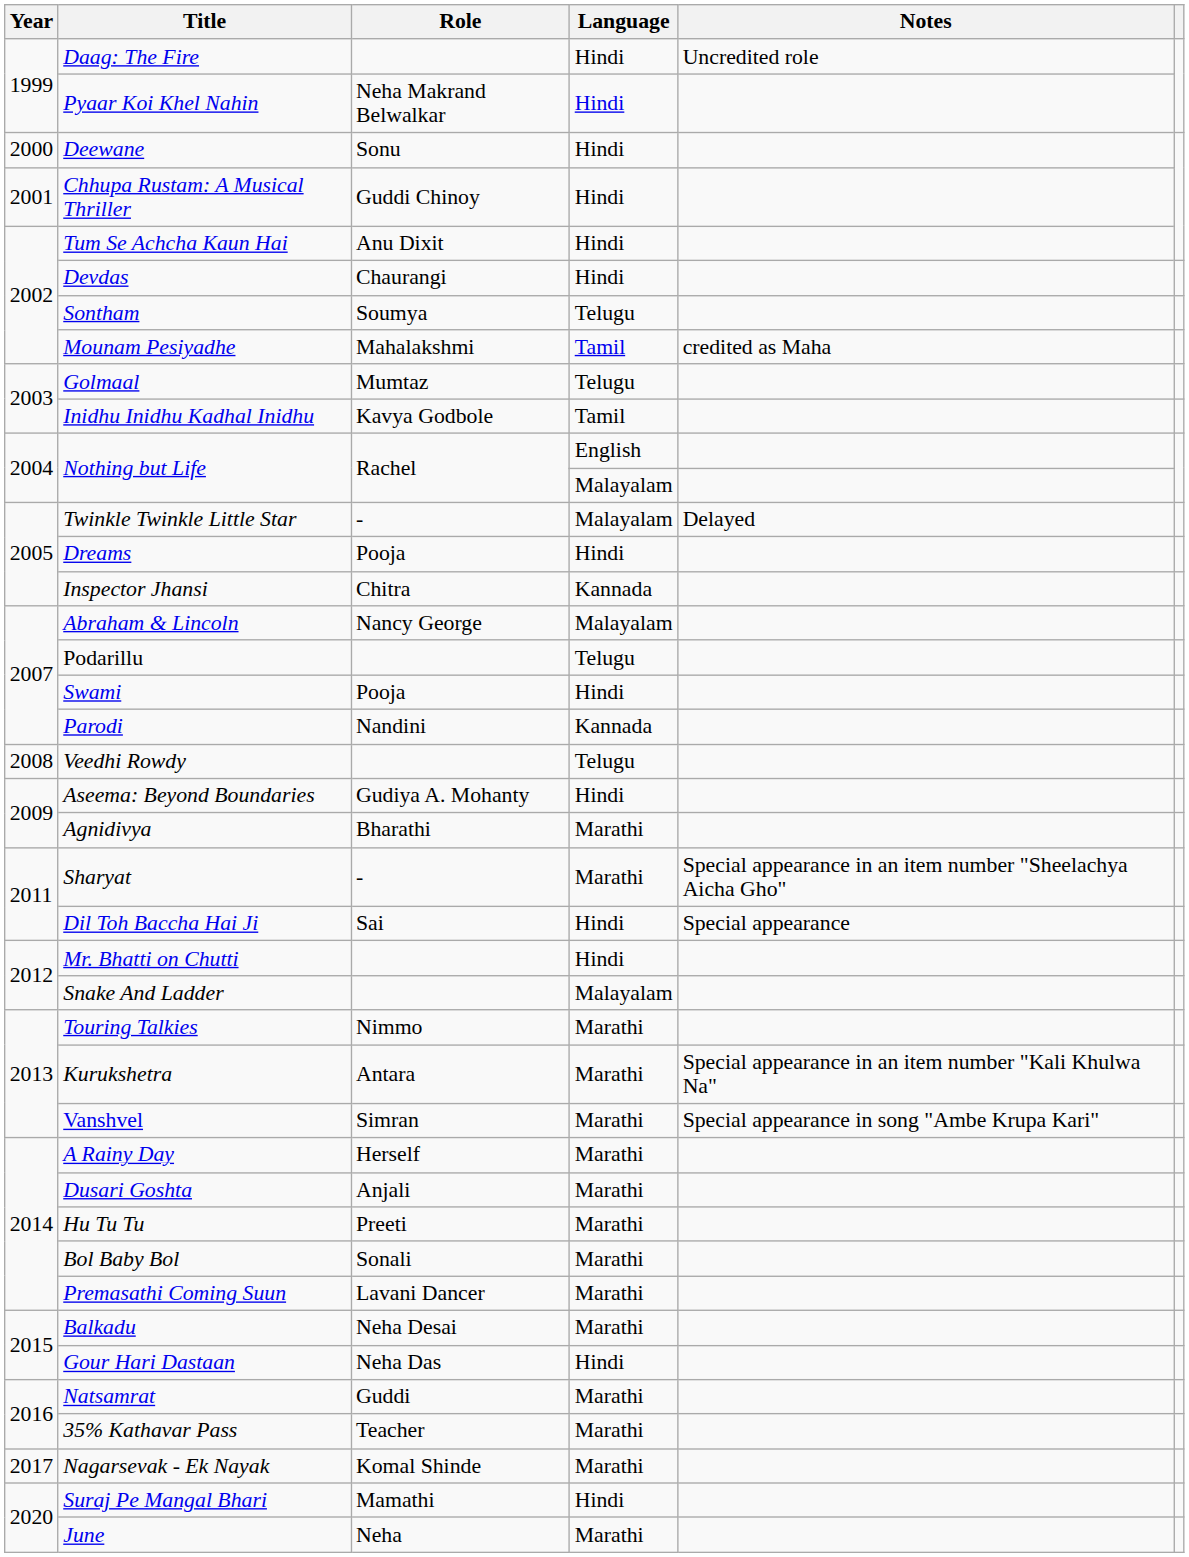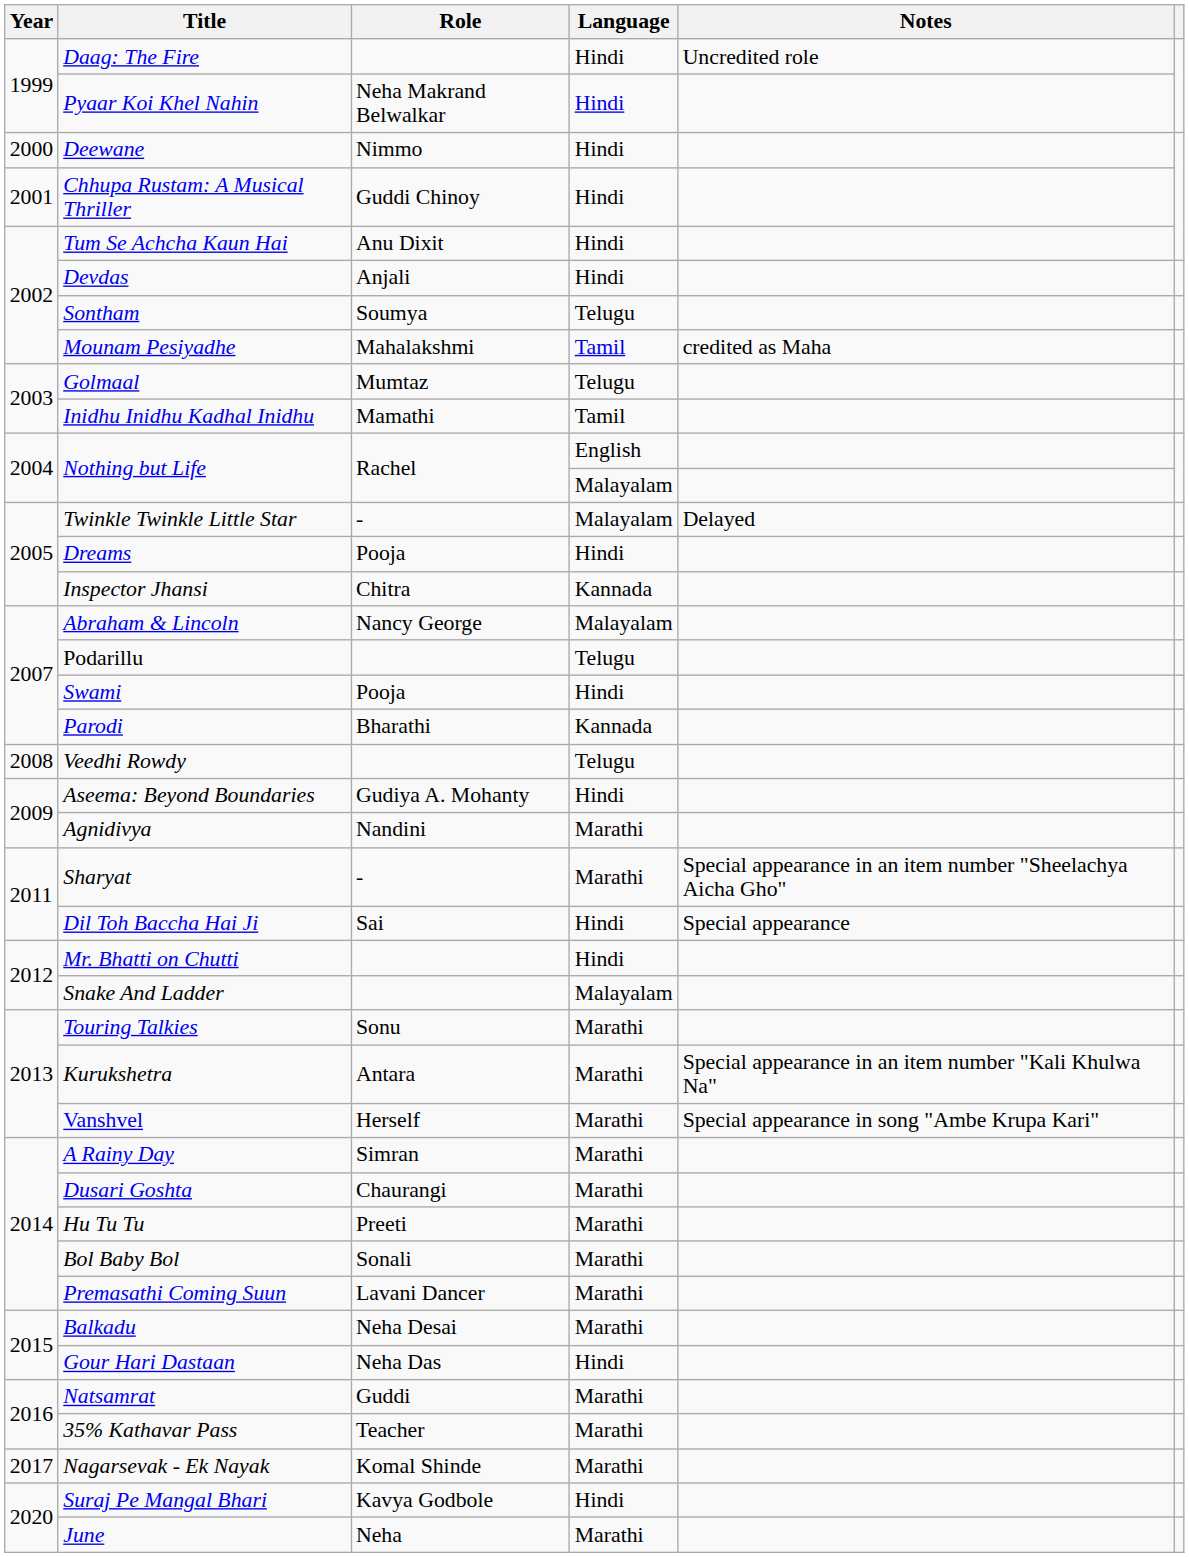Deewane | Role: Sonu -> Nimmo
Devdas | Role: Chaurangi -> Anjali
Inidhu Inidhu Kadhal Inidhu | Role: Kavya Godbole -> Mamathi
Parodi | Role: Nandini -> Bharathi
Agnidivya | Role: Bharathi -> Nandini
Touring Talkies | Role: Nimmo -> Sonu
Vanshvel | Role: Simran -> Herself
A Rainy Day | Role: Herself -> Simran
Dusari Goshta | Role: Anjali -> Chaurangi
Suraj Pe Mangal Bhari | Role: Mamathi -> Kavya Godbole
